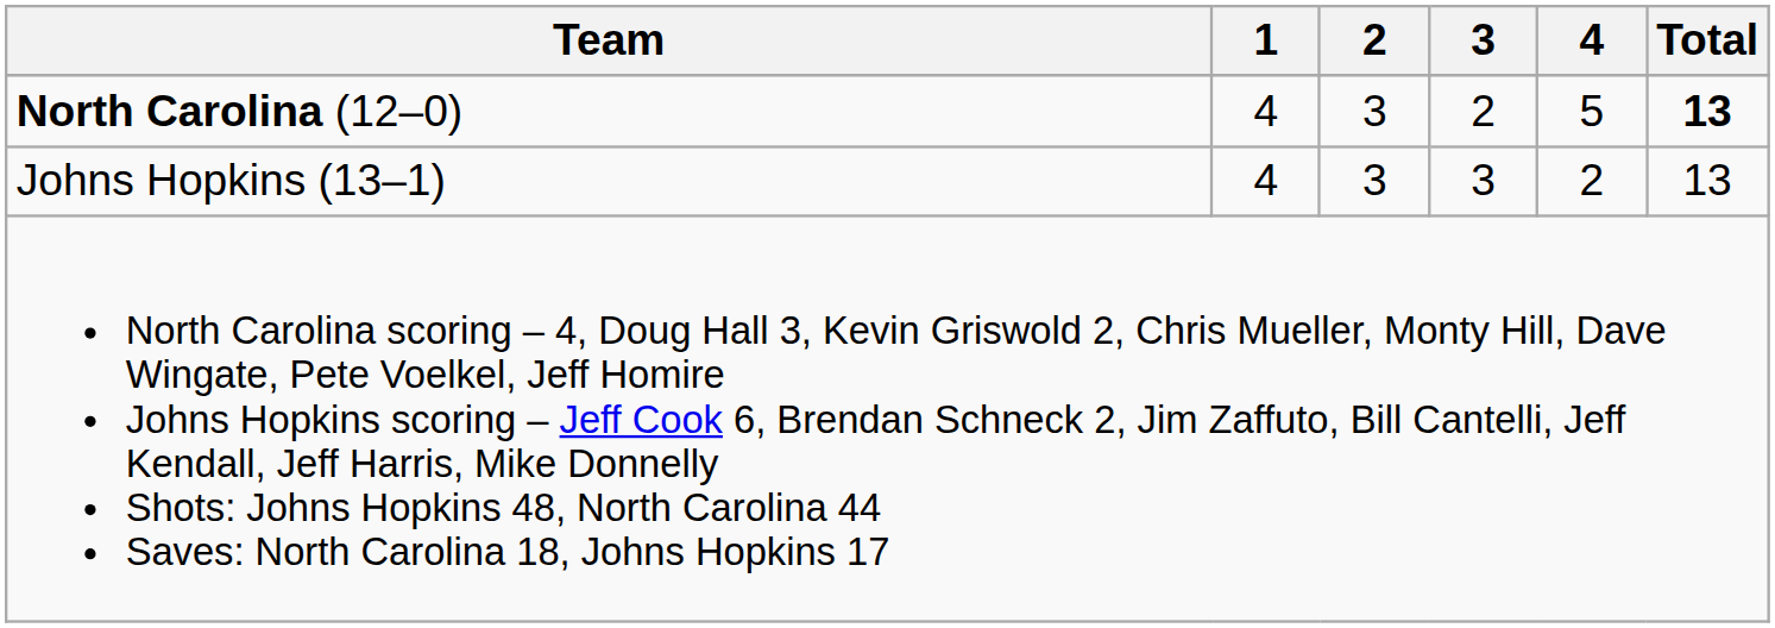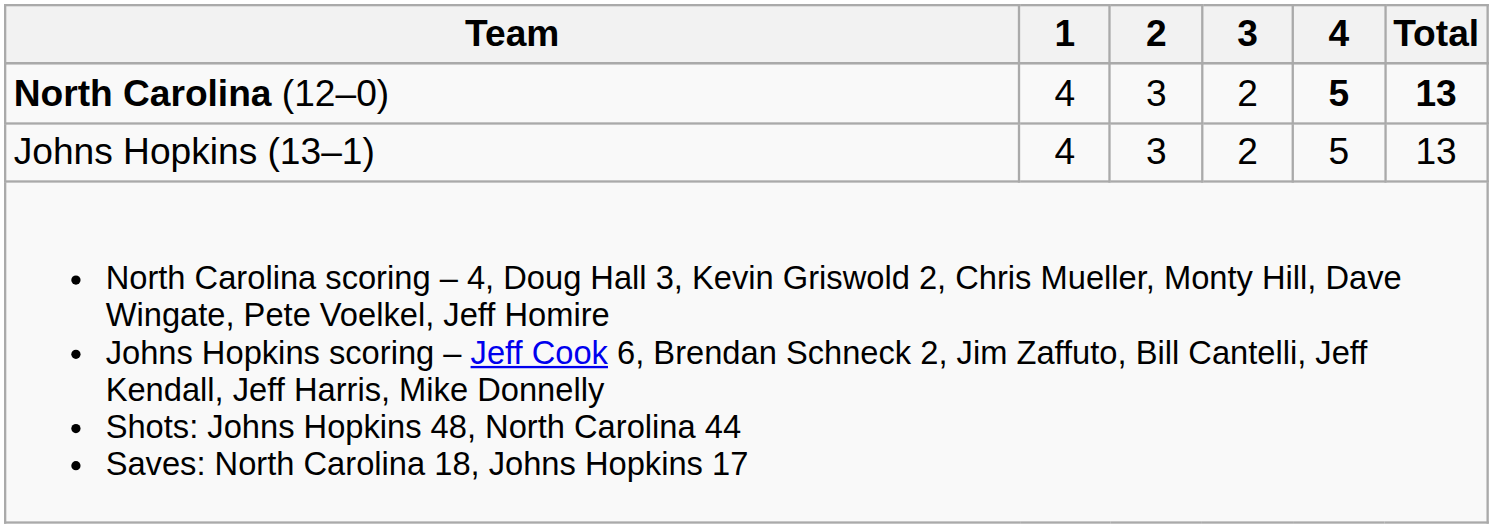North Carolina (12–0) | 4: normal -> bold
Johns Hopkins (13–1) | 3: 3 -> 2
Johns Hopkins (13–1) | 4: 2 -> 5
